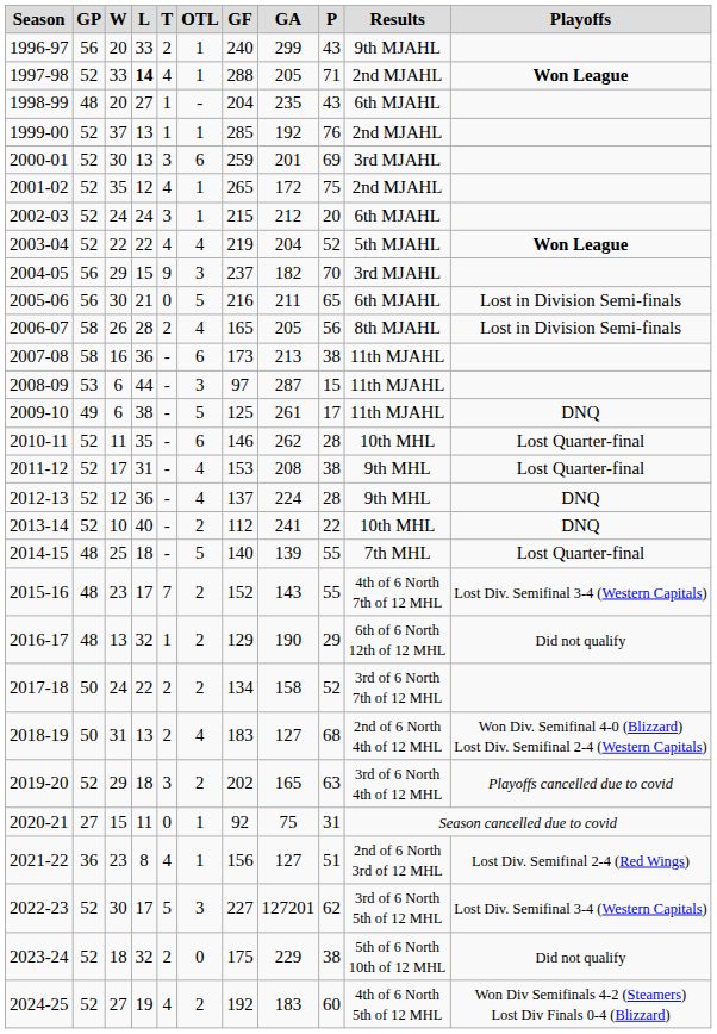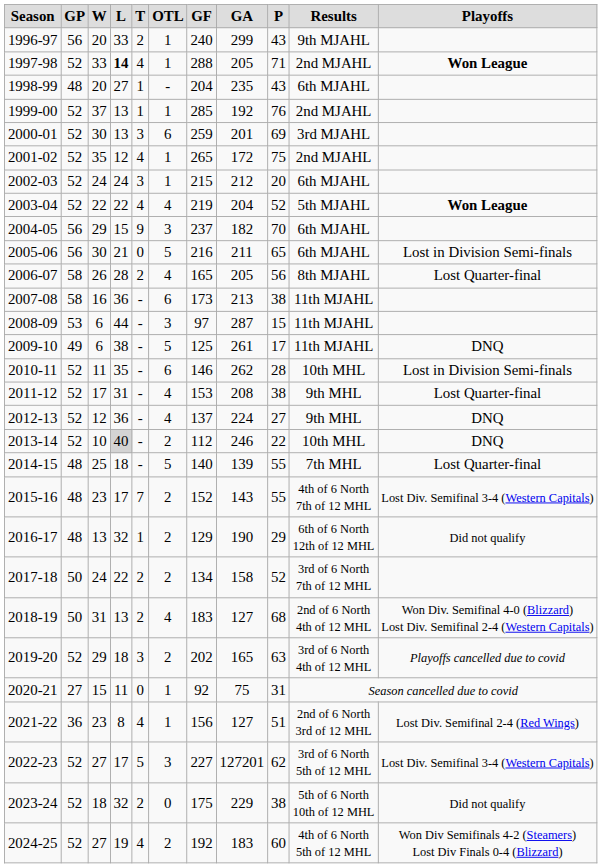2004-05 | Results: 3rd MJAHL -> 6th MJAHL
2006-07 | Playoffs: Lost in Division Semi-finals -> Lost Quarter-final
2010-11 | Playoffs: Lost Quarter-final -> Lost in Division Semi-finals
2012-13 | P: 28 -> 27
2013-14 | L: no background -> lightgrey background
2013-14 | GA: 241 -> 246
2022-23 | W: 30 -> 27
